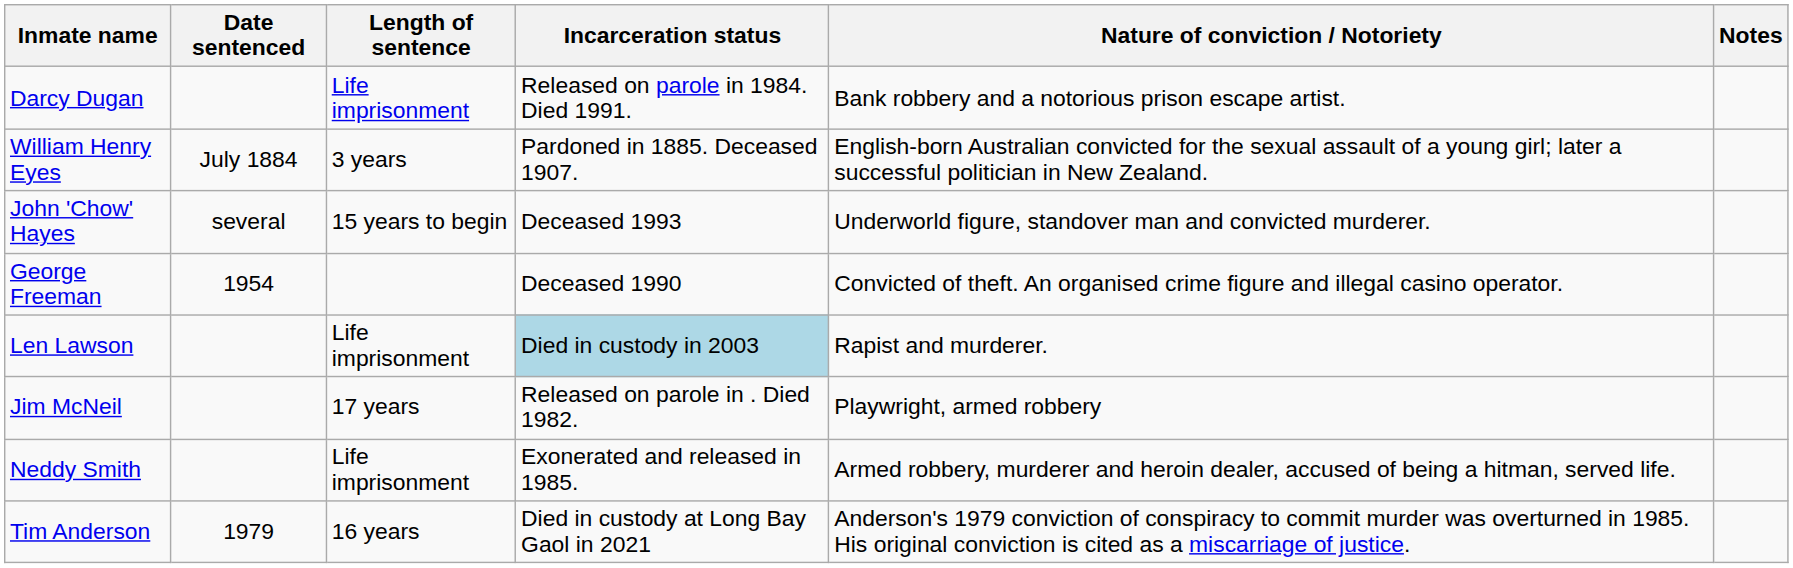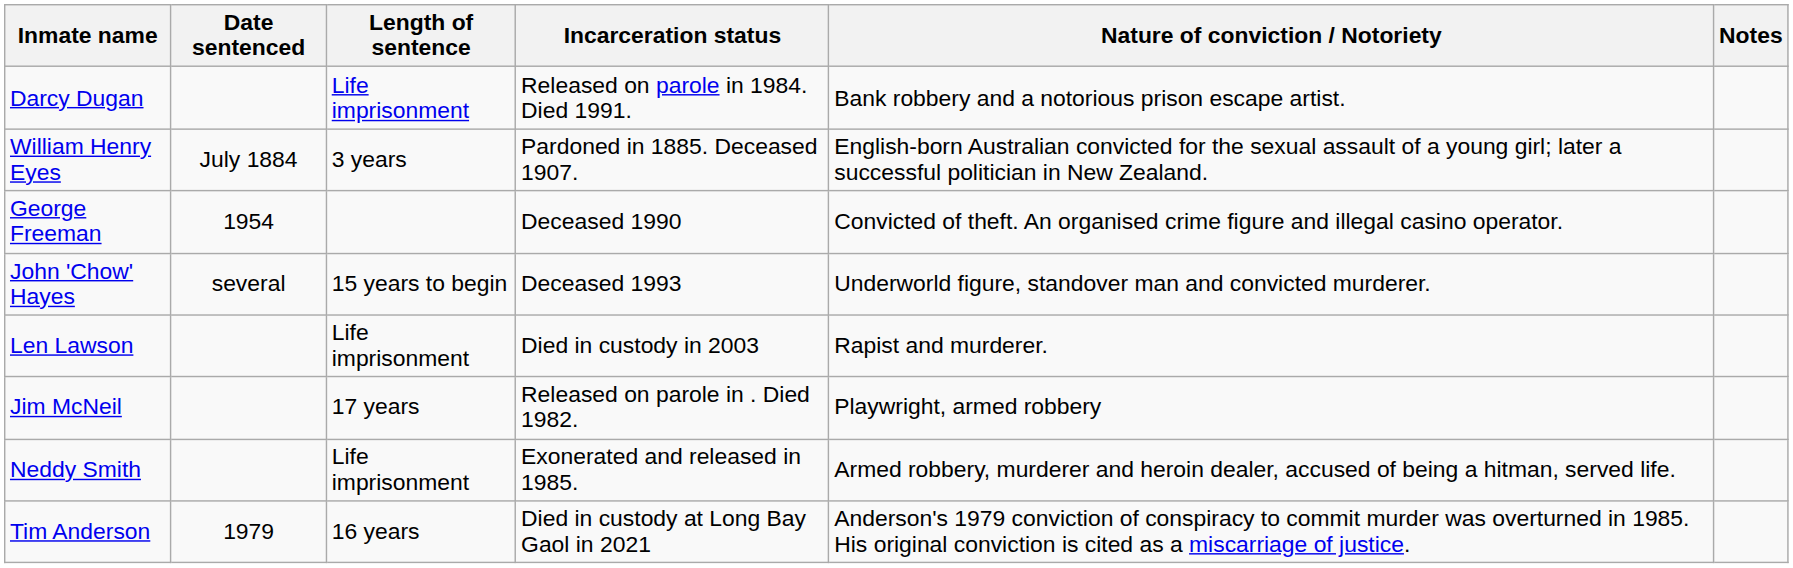rows swapped: George Freeman <-> John 'Chow' Hayes
Len Lawson | Incarceration status: lightblue background -> no background
